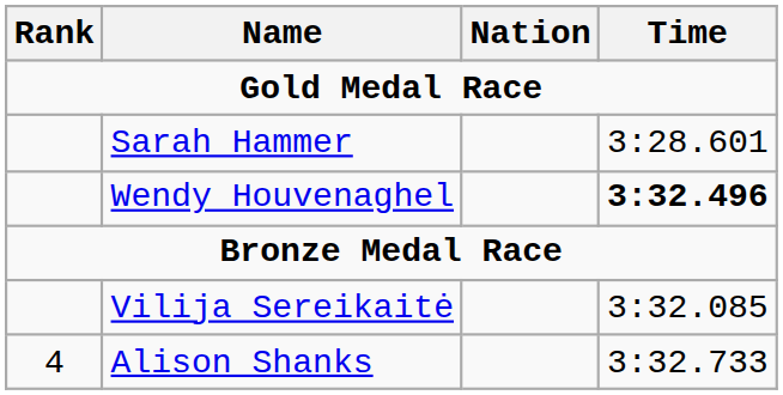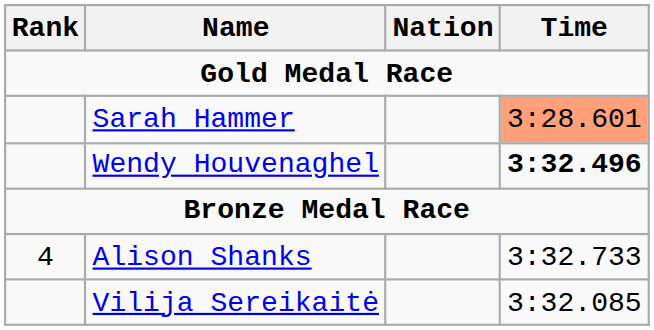Sarah Hammer | Time: no background -> lightsalmon background
rows swapped: Vilija Sereikaitė <-> Alison Shanks
